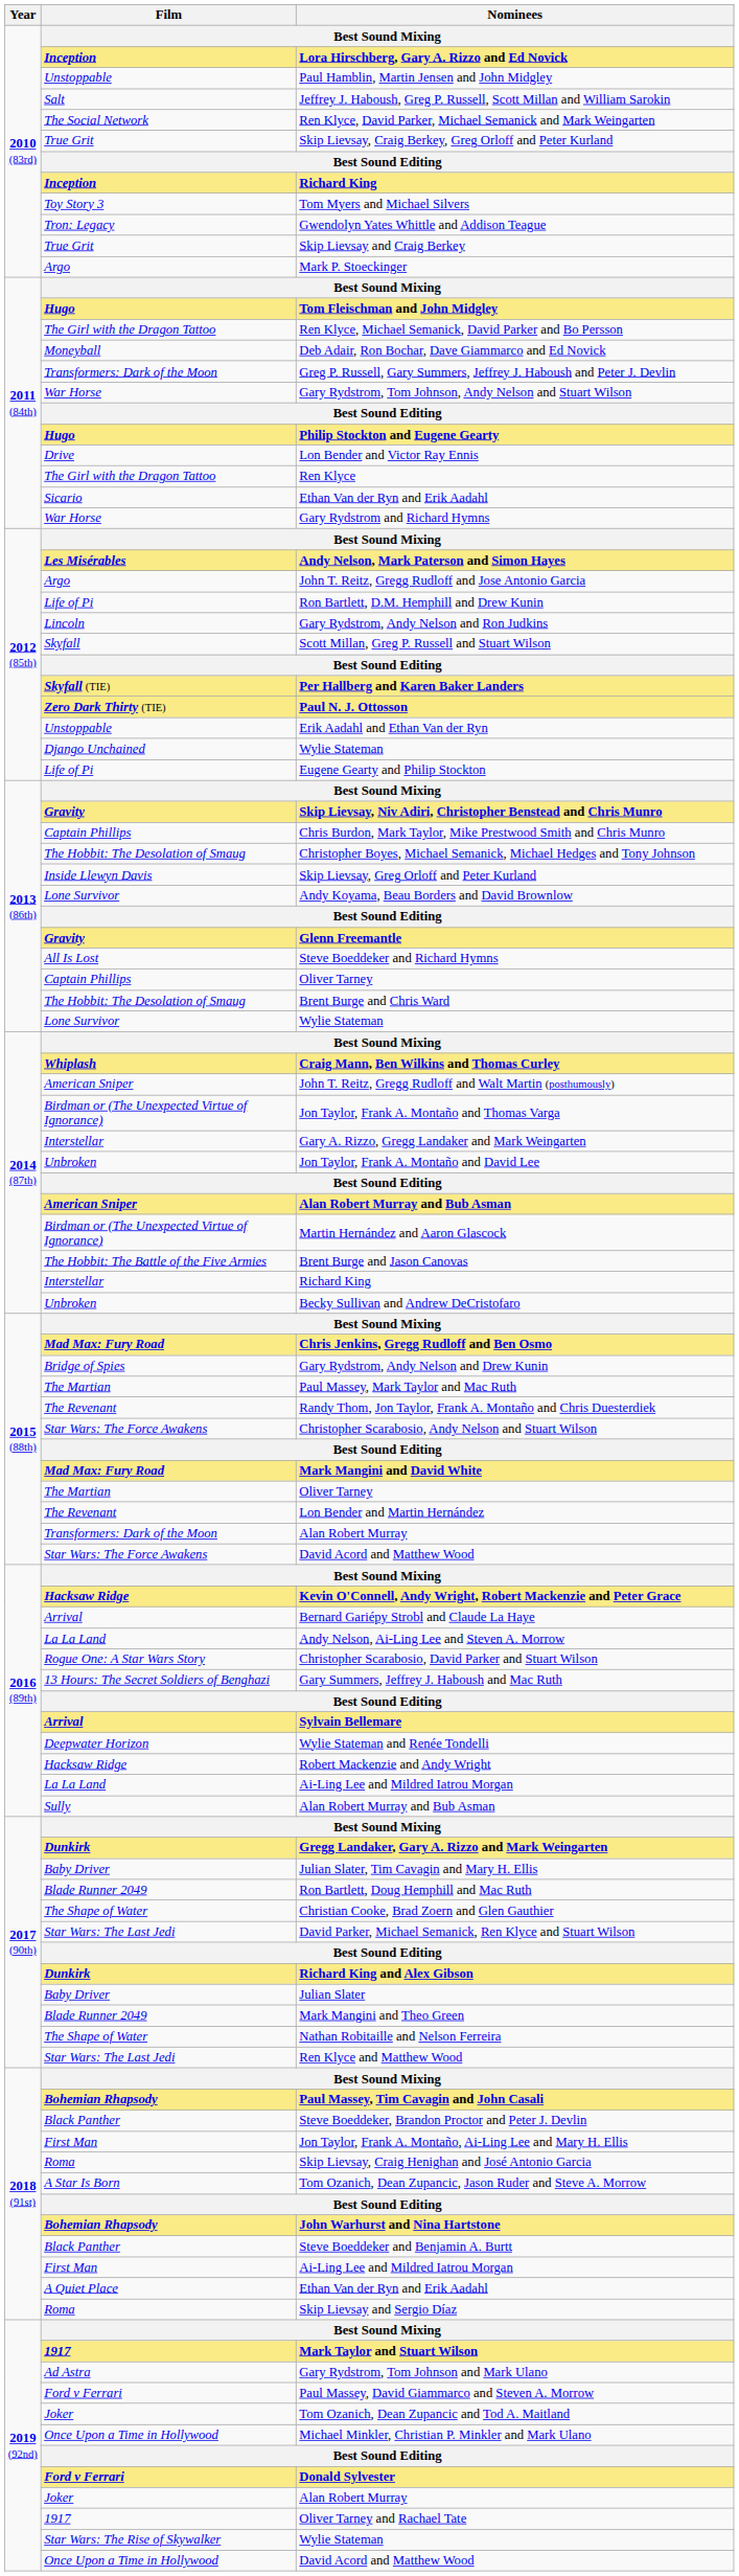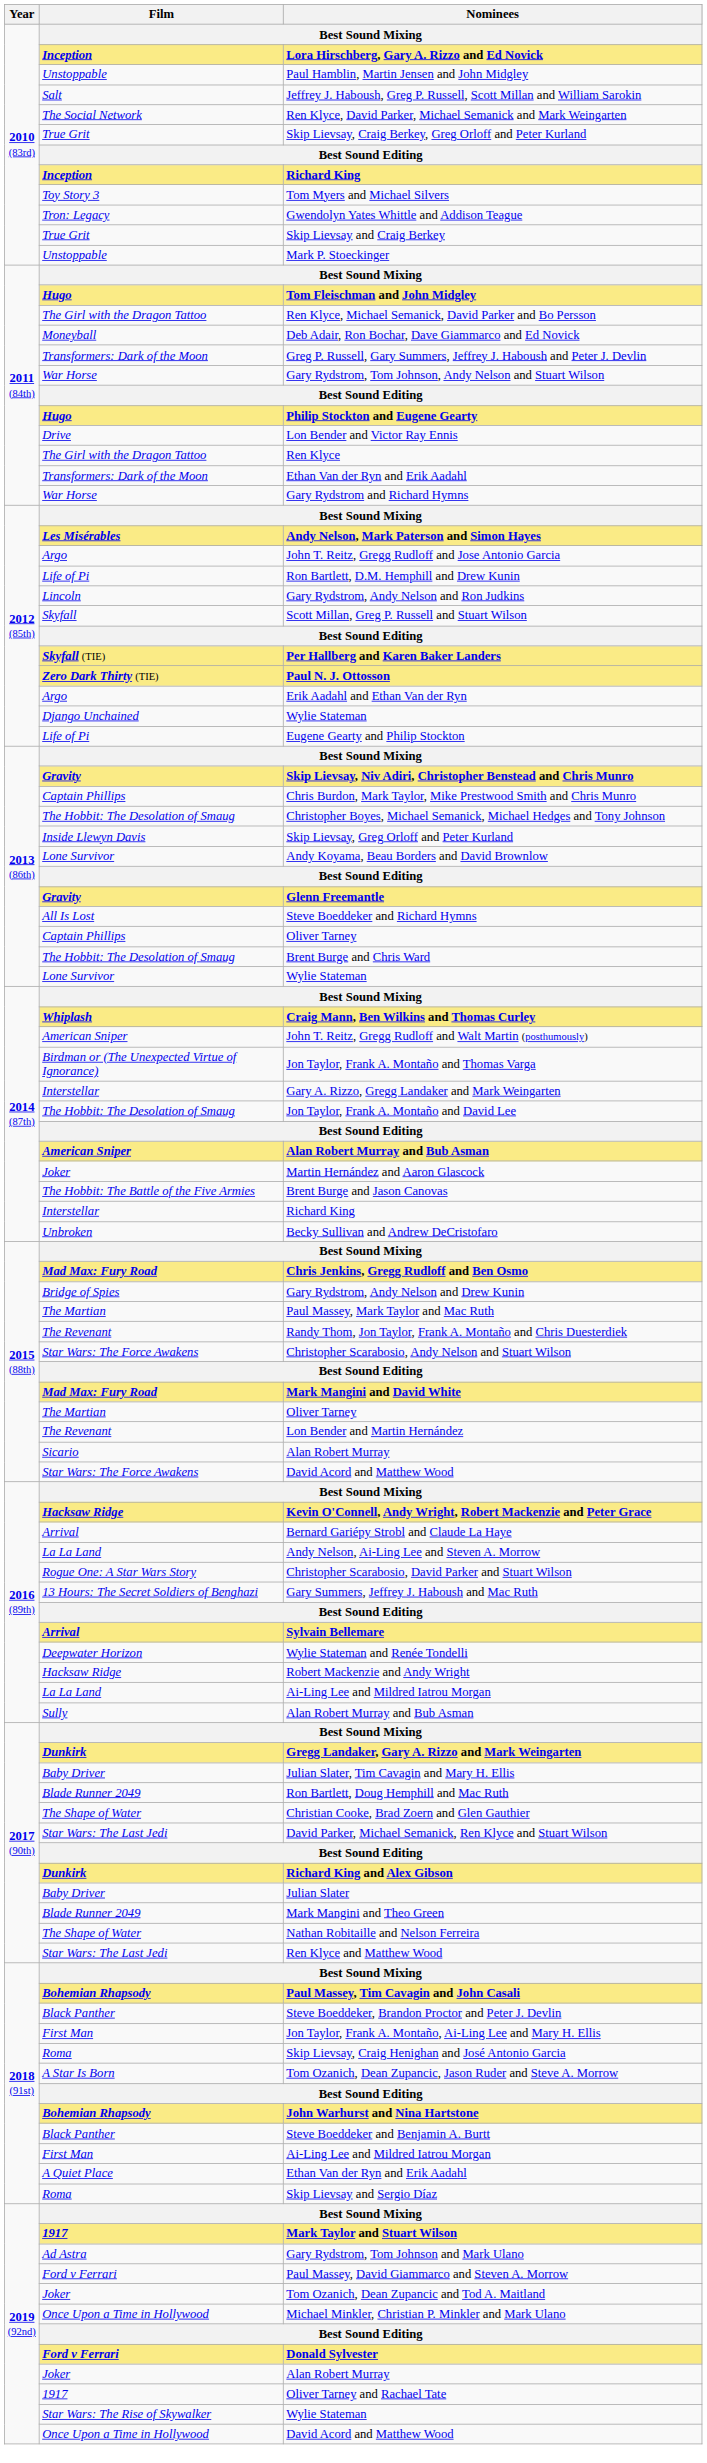Mark P. Stoeckinger | Film: Argo -> Unstoppable
2011 (84th) / Ethan Van der Ryn and Erik Aadahl | Film: Sicario -> Transformers: Dark of the Moon
Erik Aadahl and Ethan Van der Ryn | Film: Unstoppable -> Argo
Jon Taylor, Frank A. Montaño and David Lee | Film: Unbroken -> The Hobbit: The Desolation of Smaug
Martin Hernández and Aaron Glascock | Film: Birdman or (The Unexpected Virtue of Ignorance) -> Joker
2015 (88th) / Alan Robert Murray | Film: Transformers: Dark of the Moon -> Sicario
